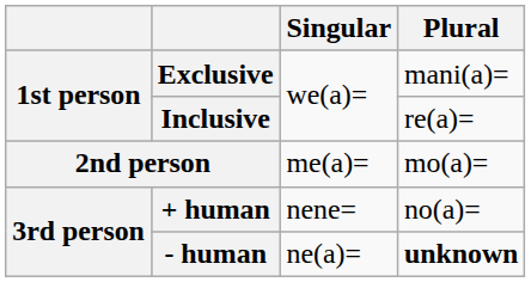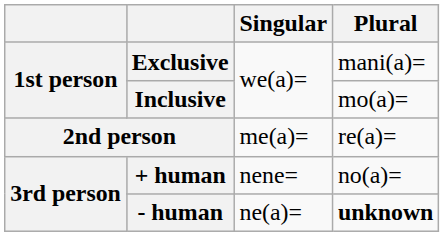Inclusive | Plural: re(a)= -> mo(a)=
2nd person | Plural: mo(a)= -> re(a)=
